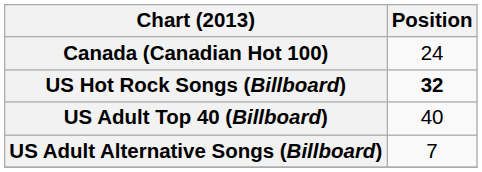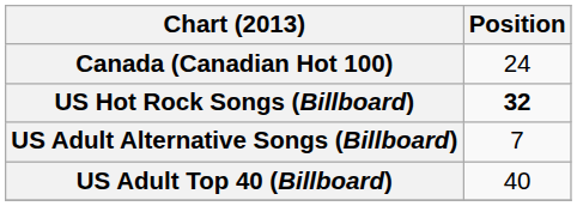rows swapped: US Adult Alternative Songs (Billboard) <-> US Adult Top 40 (Billboard)
